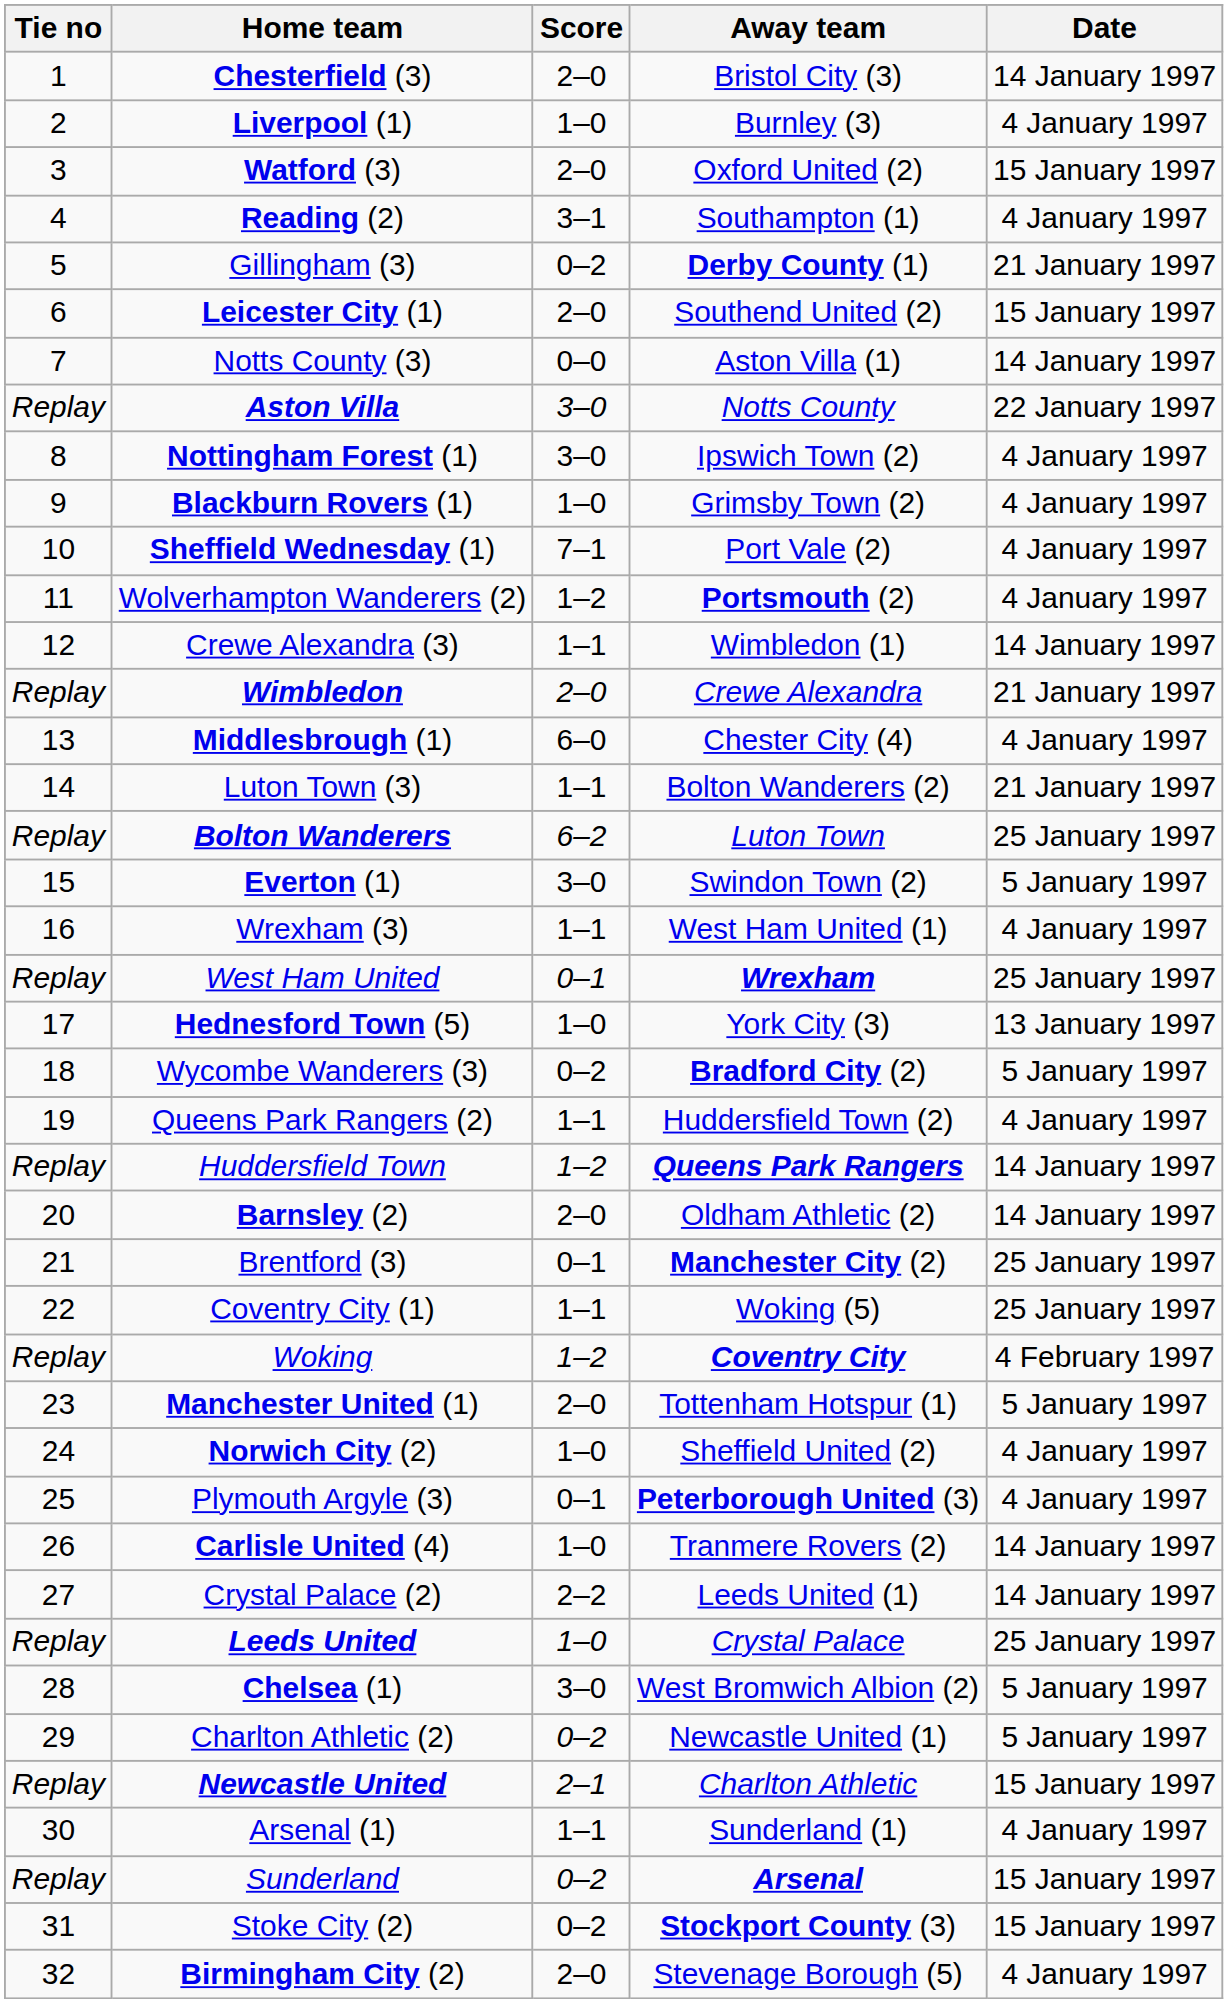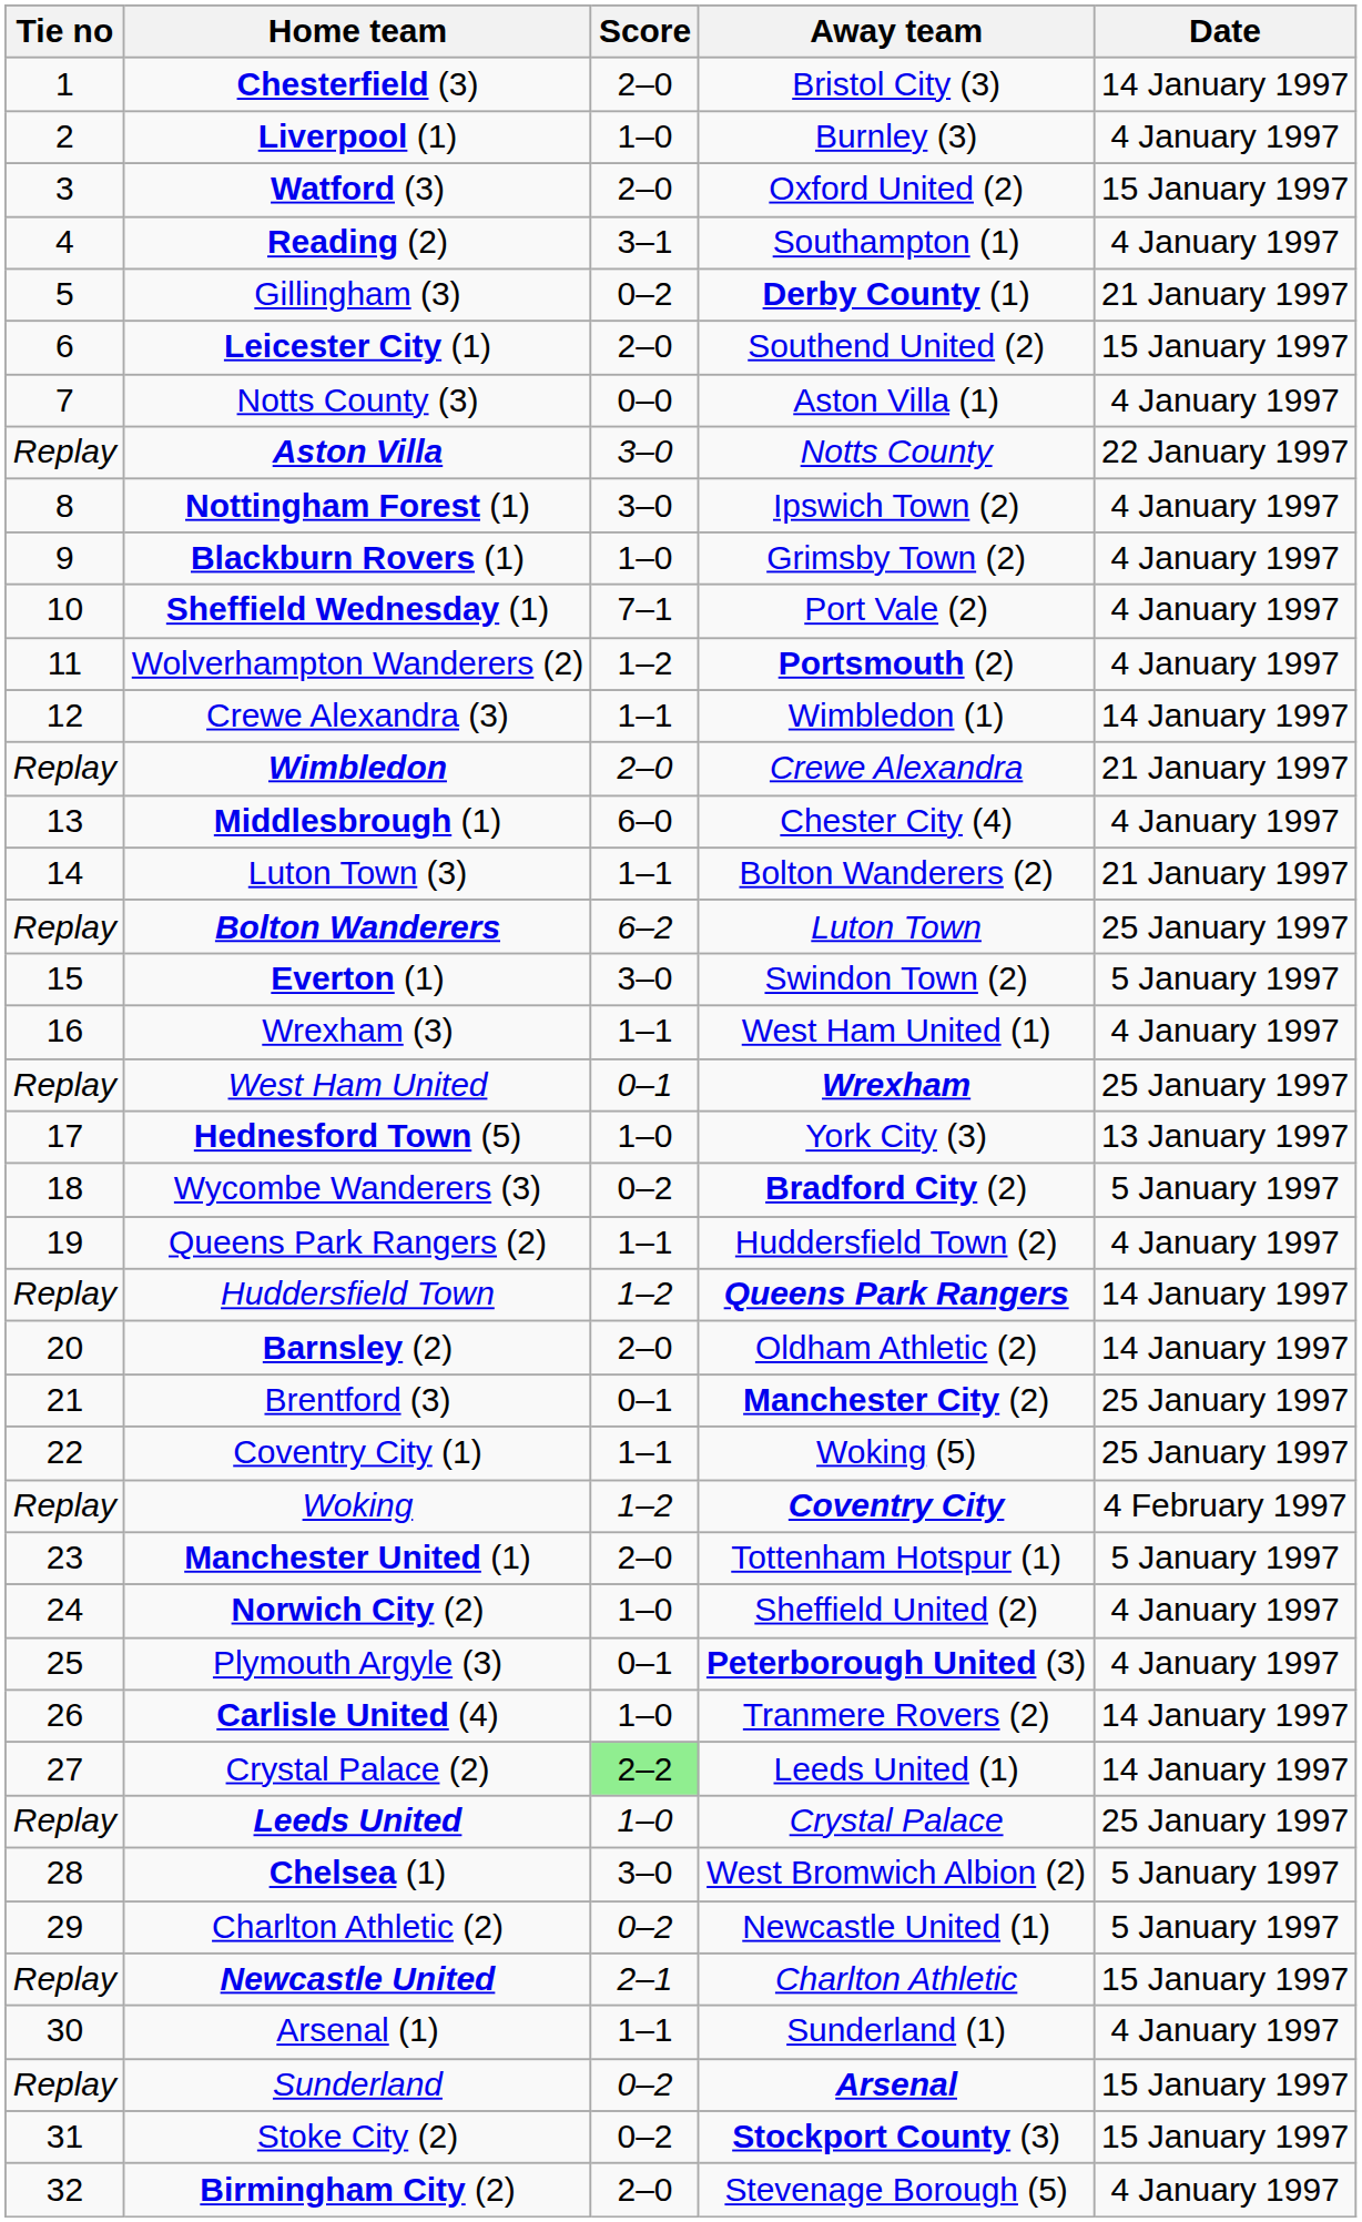Notts County (3) | Date: 14 January 1997 -> 4 January 1997
Crystal Palace (2) | Score: no background -> lightgreen background
